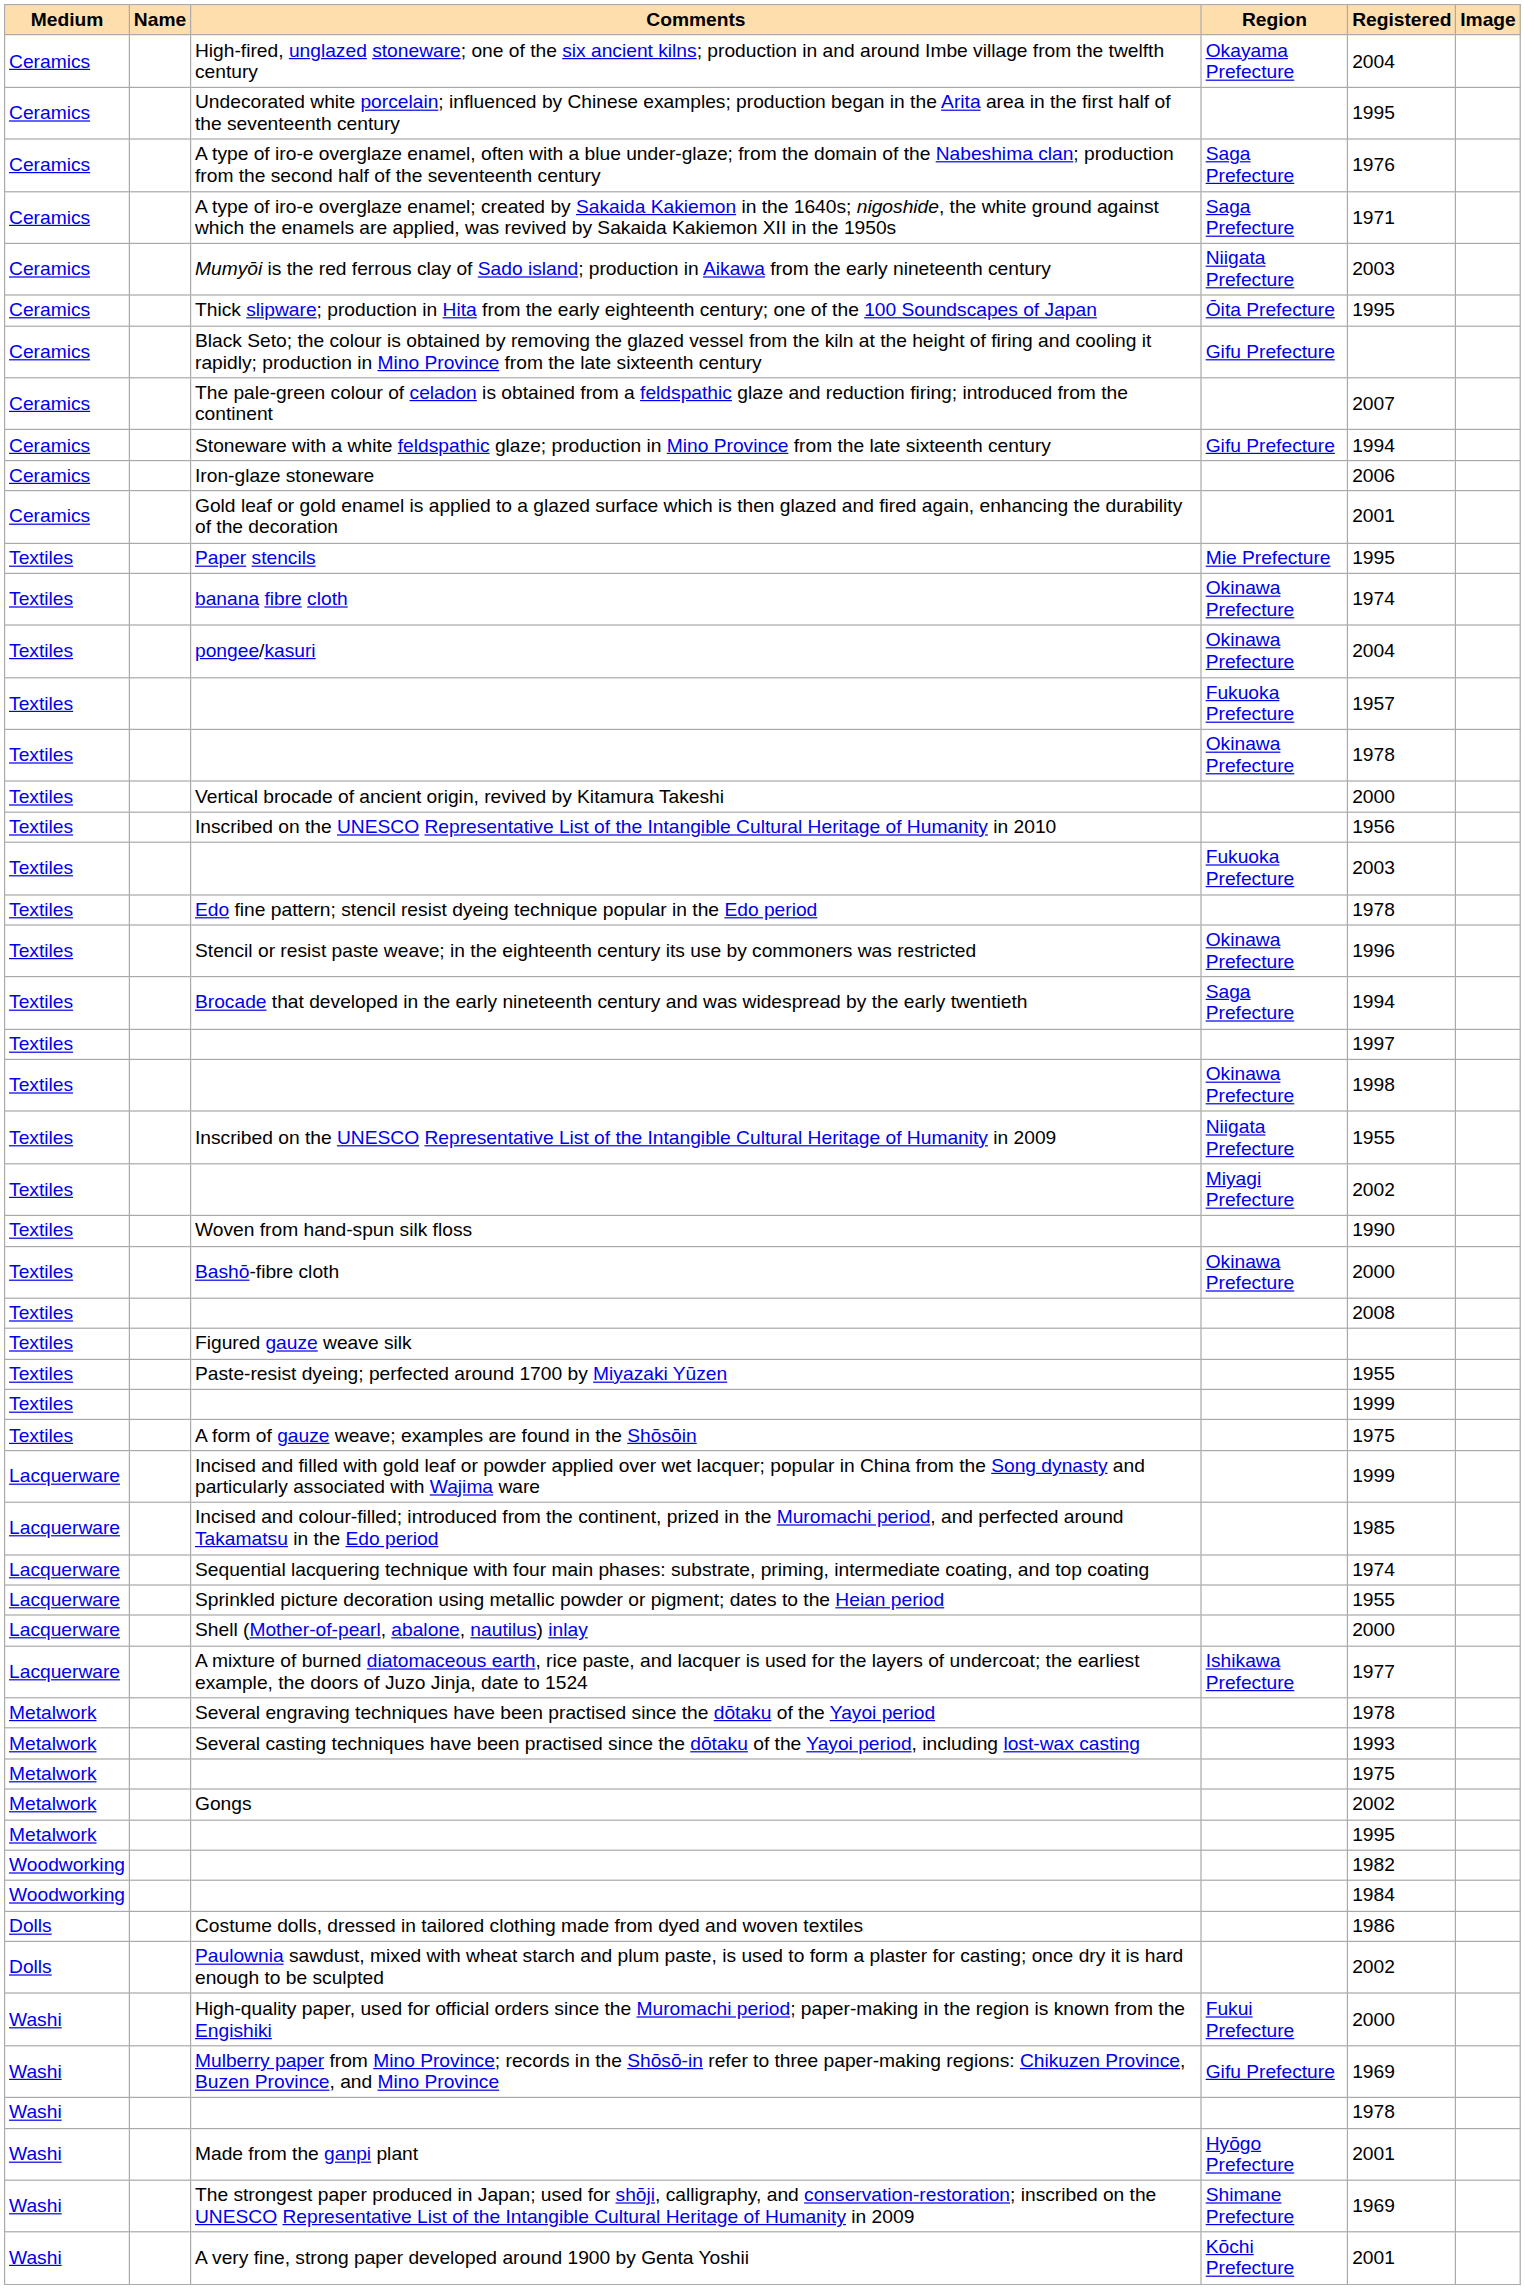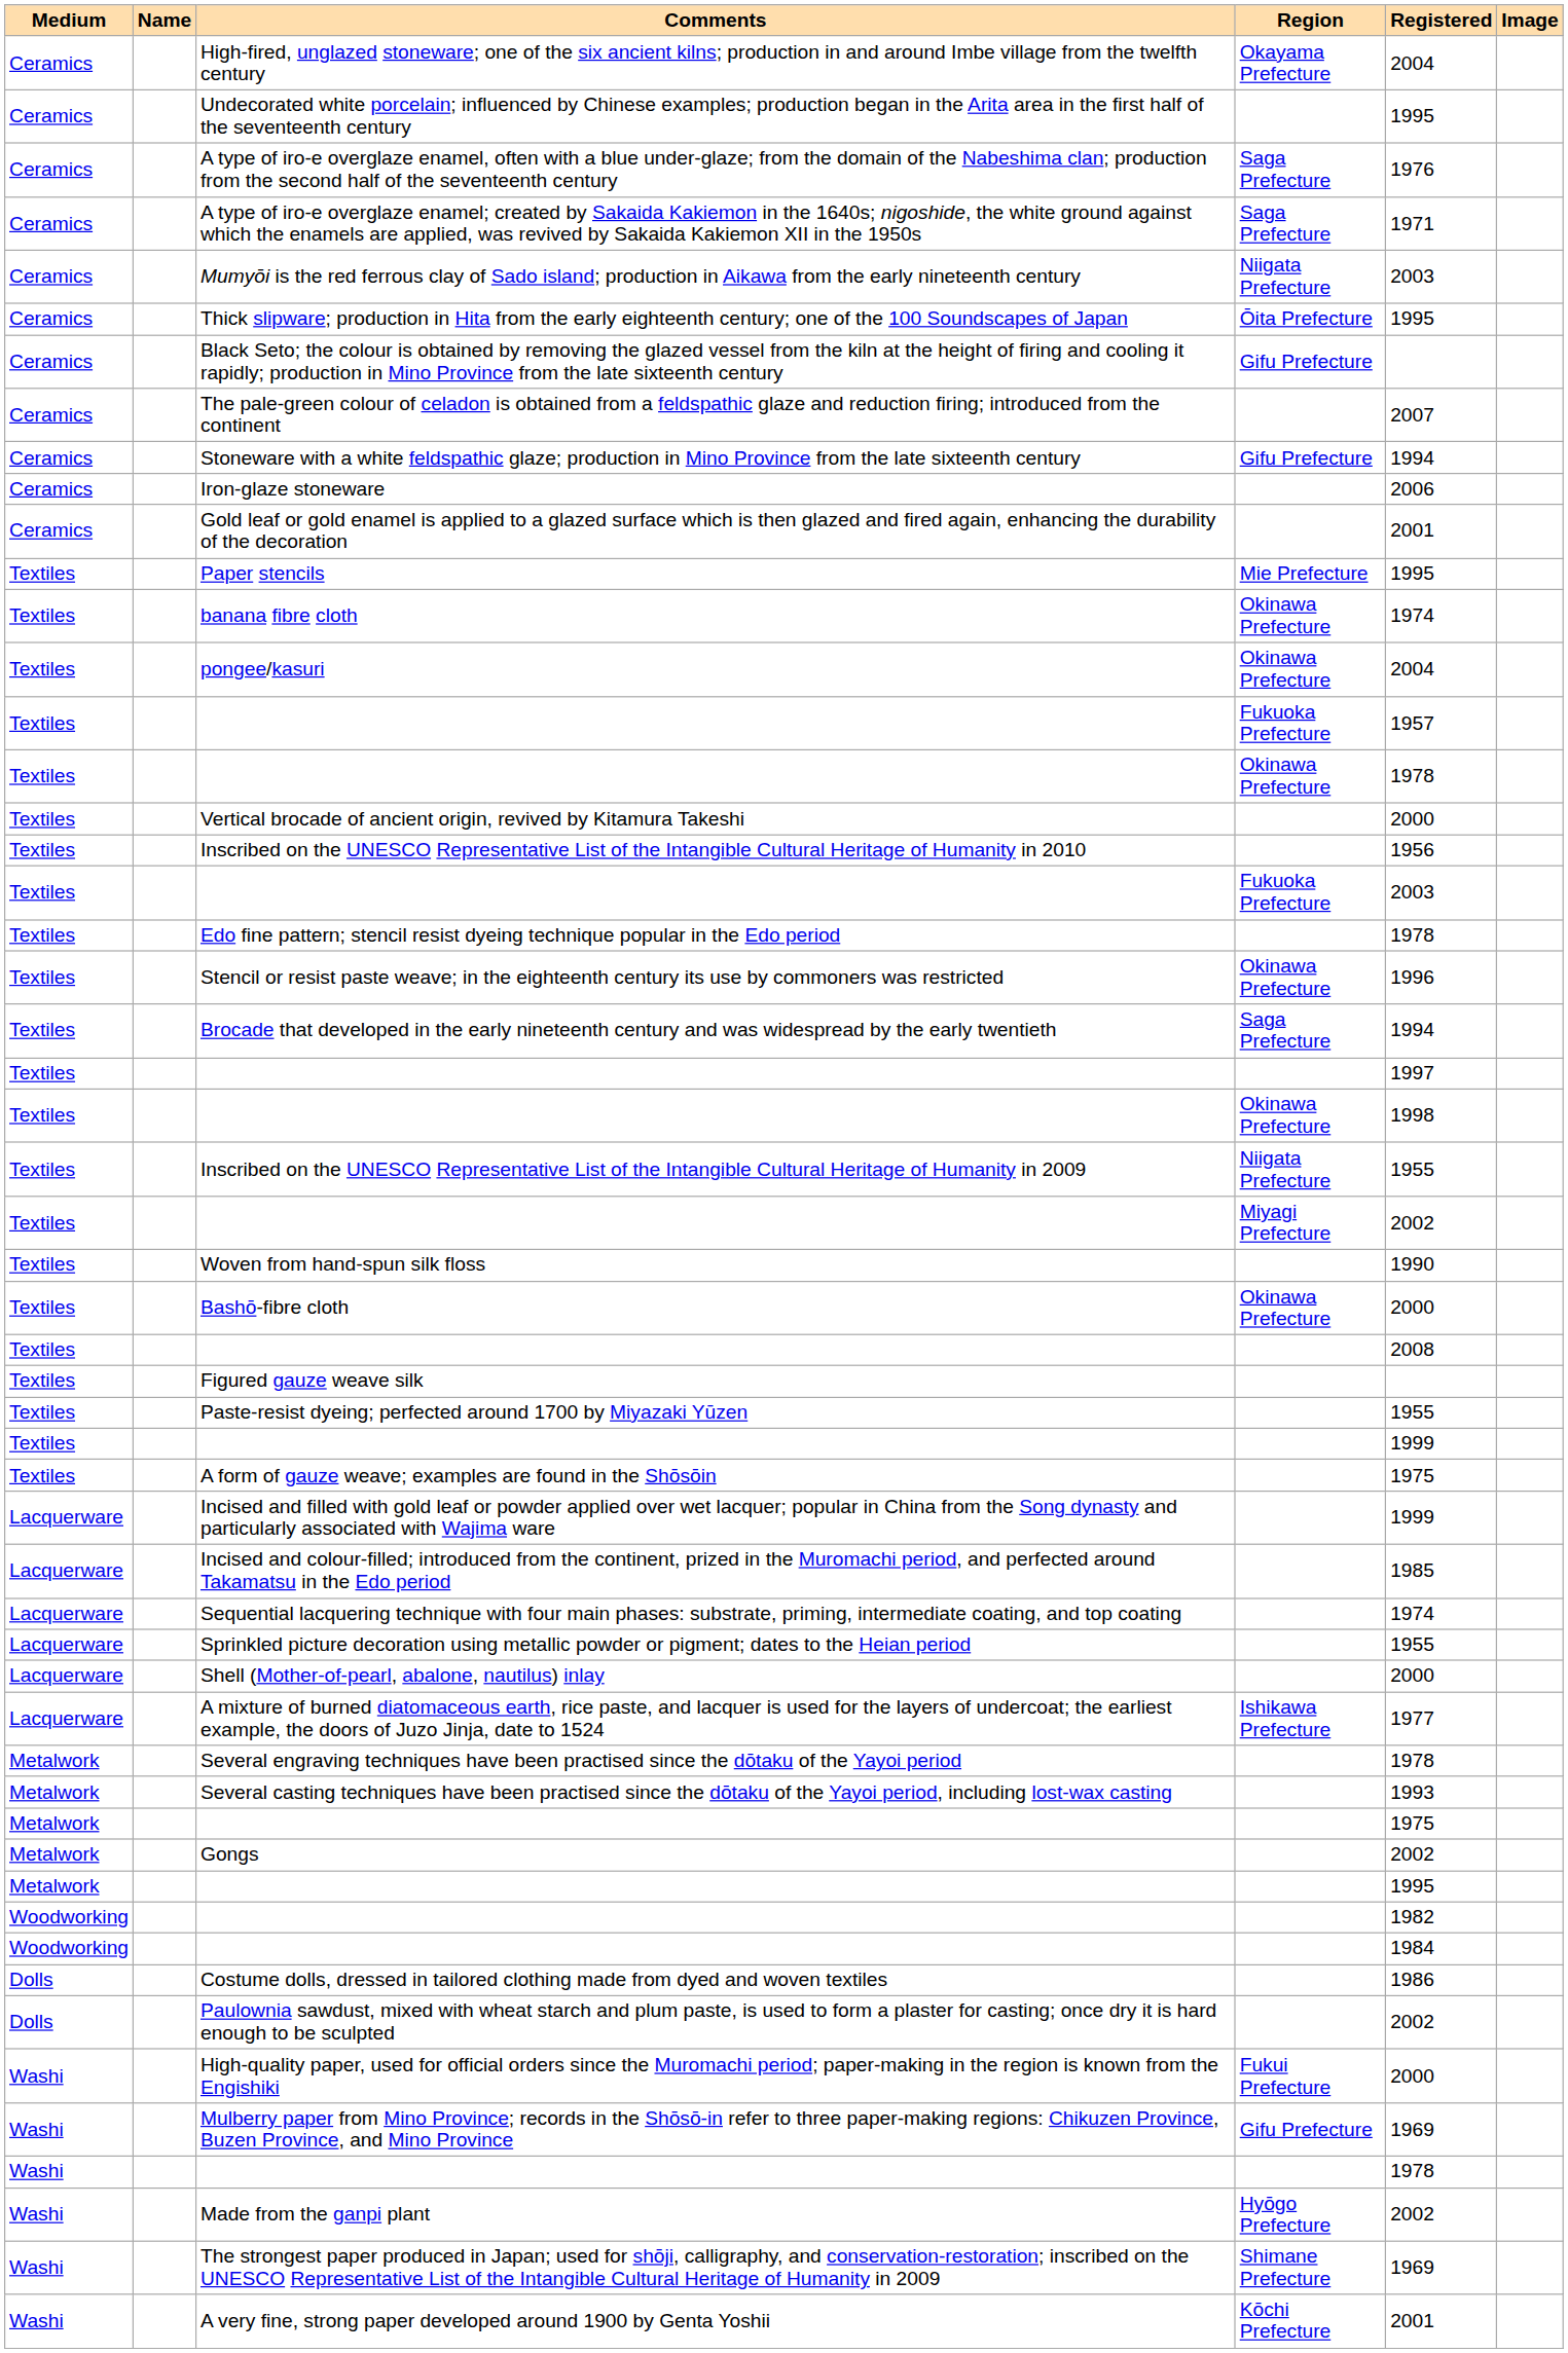Made from the ganpi plant | Registered: 2001 -> 2002
